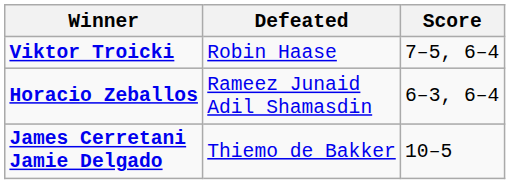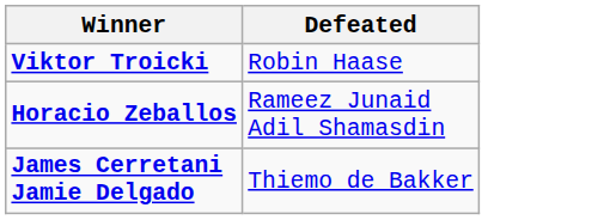- column: Score | 7–5, 6–4 | 6–3, 6–4 | 10–5
